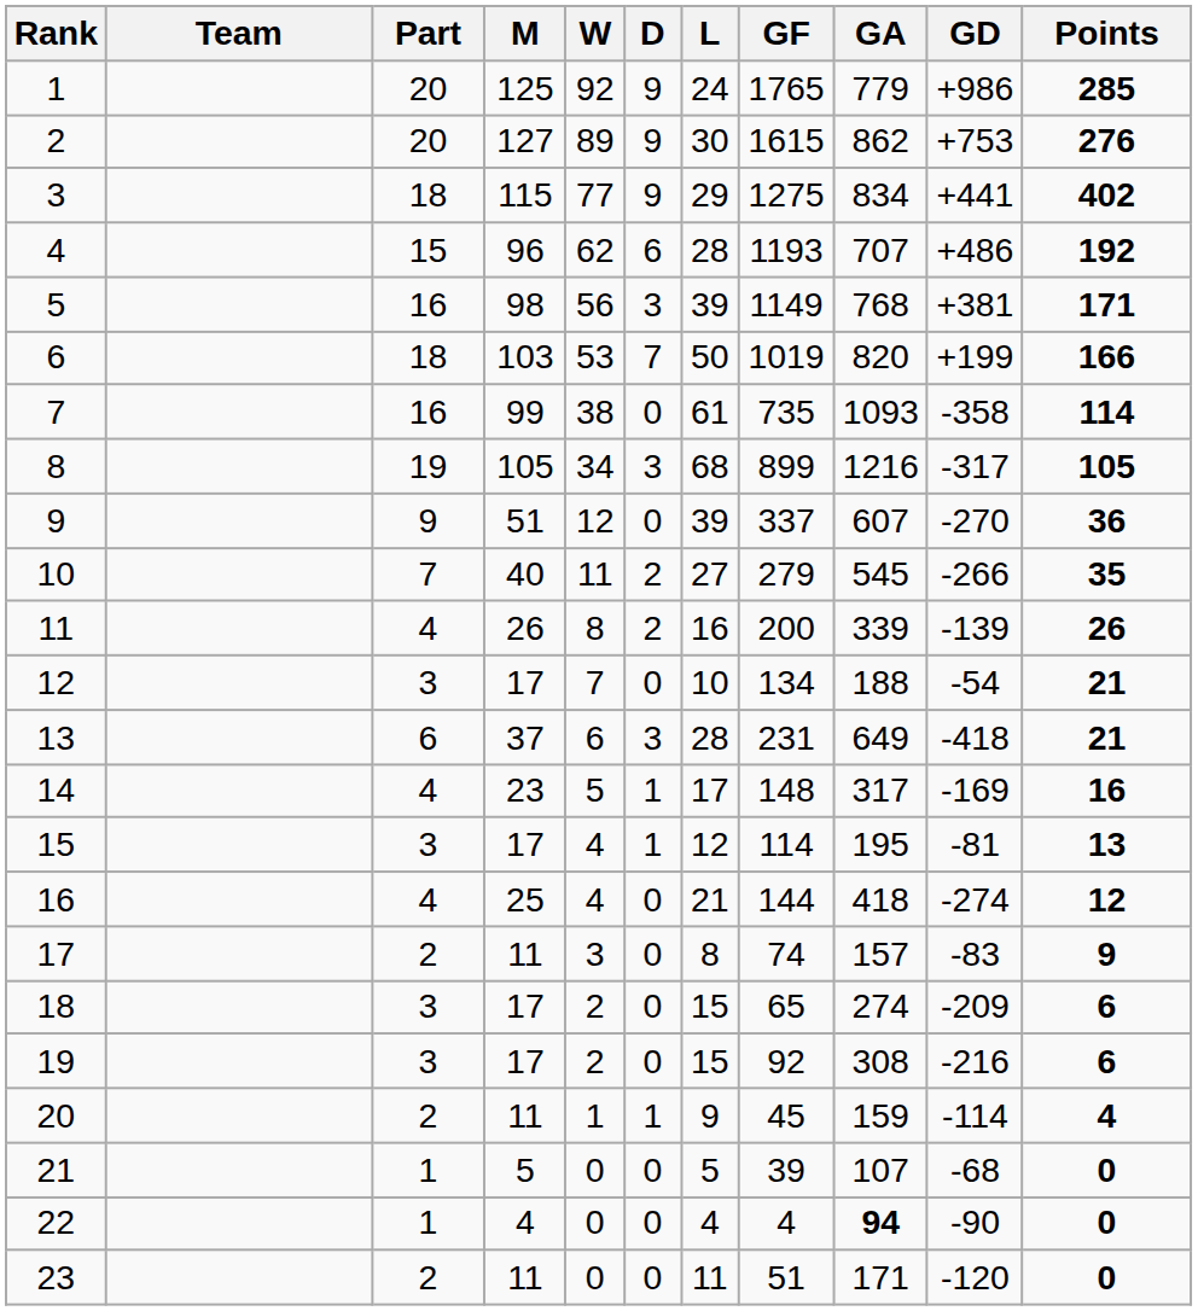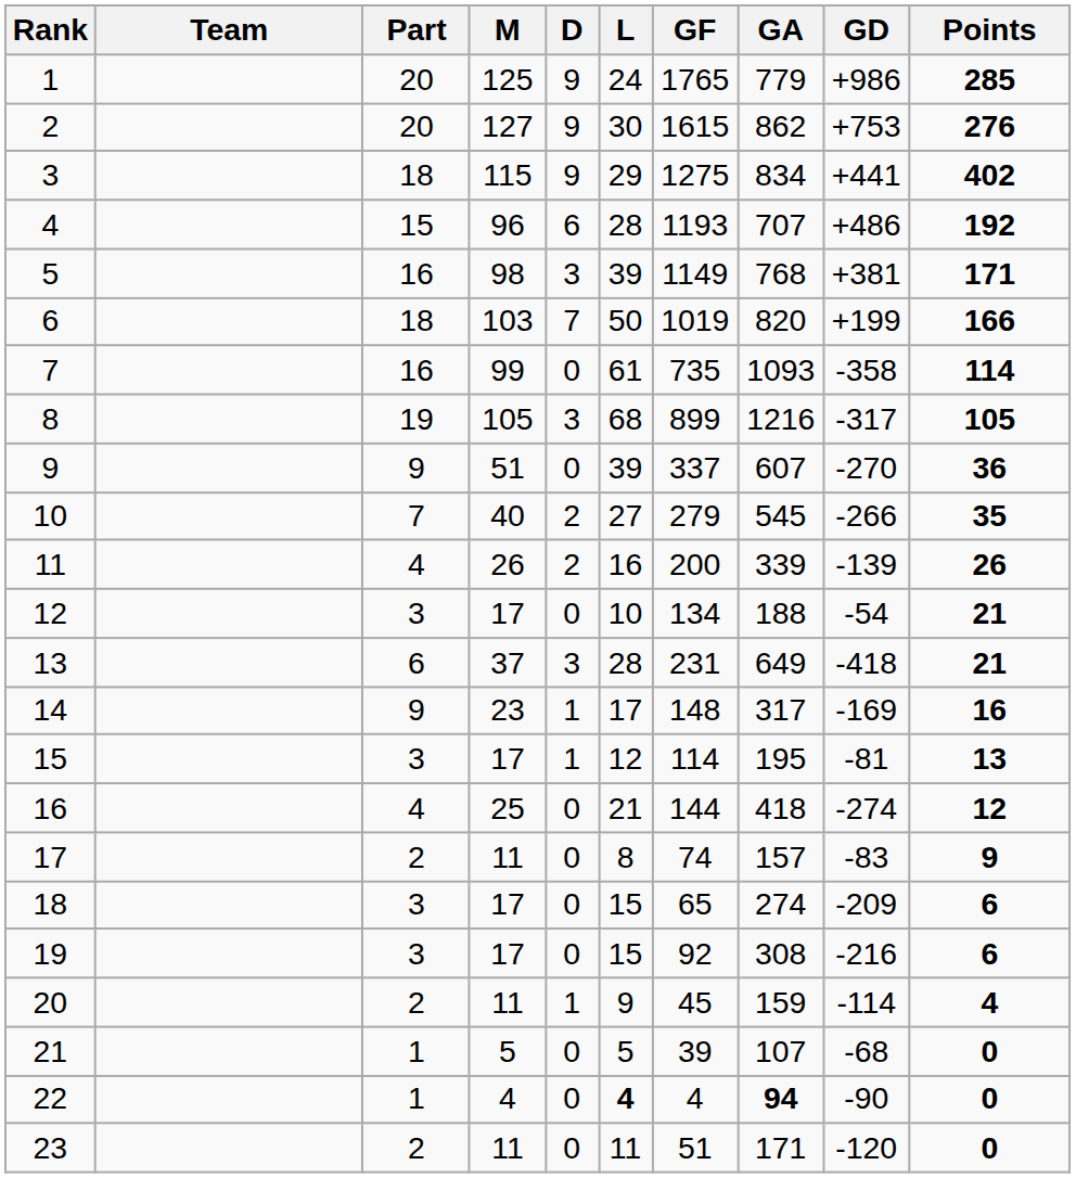- column: W | 92 | 89 | 77 | 62 | 56 | 53 | 38 | 34 | 12 | 11 | 8 | 7 | 6 | 5 | 4 | 4 | 3 | 2 | 2 | 1 | 0 | 0 | 0
14 | Part: 4 -> 9
22 | L: normal -> bold
